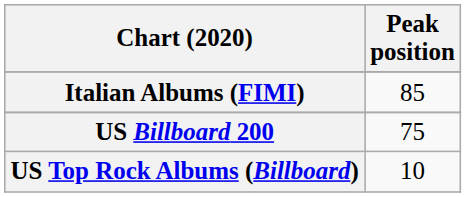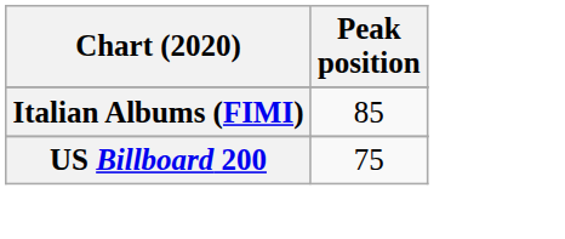- row: US Top Rock Albums (Billboard) | 10
